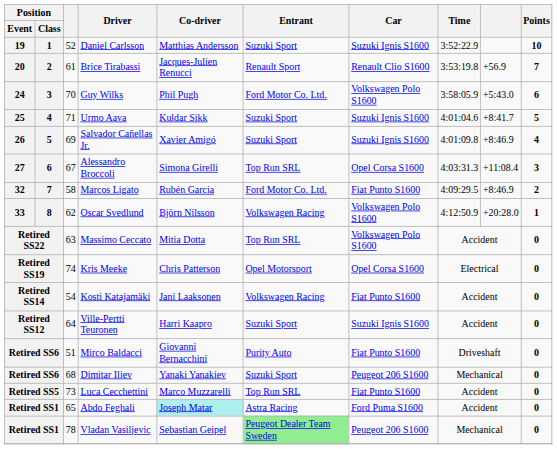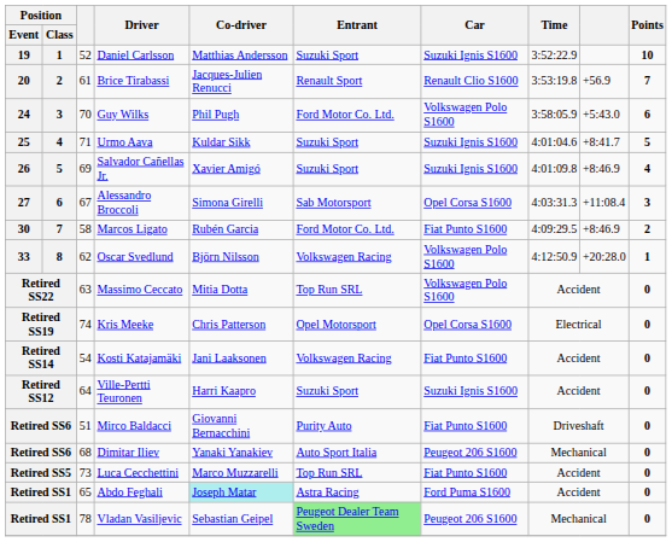Alessandro Broccoli | Entrant: Top Run SRL -> Sab Motorsport
Marcos Ligato | Position / Event: 32 -> 30
Dimitar Iliev | Entrant: Suzuki Sport -> Auto Sport Italia
